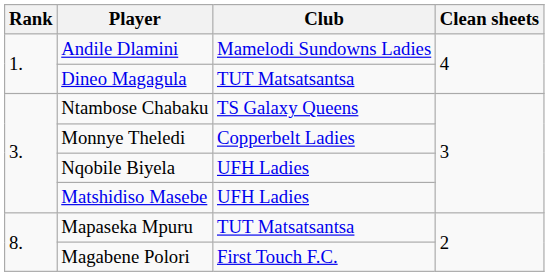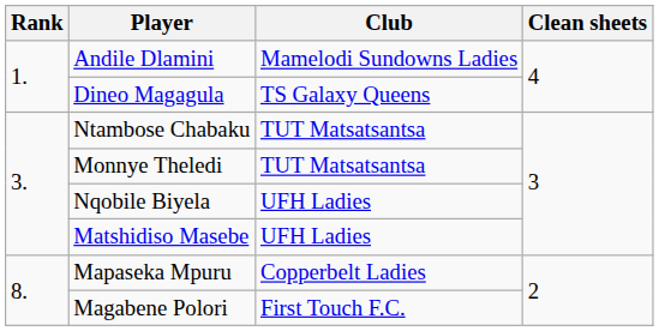Dineo Magagula | Club: TUT Matsatsantsa -> TS Galaxy Queens
Ntambose Chabaku | Club: TS Galaxy Queens -> TUT Matsatsantsa
Monnye Theledi | Club: Copperbelt Ladies -> TUT Matsatsantsa
Mapaseka Mpuru | Club: TUT Matsatsantsa -> Copperbelt Ladies
